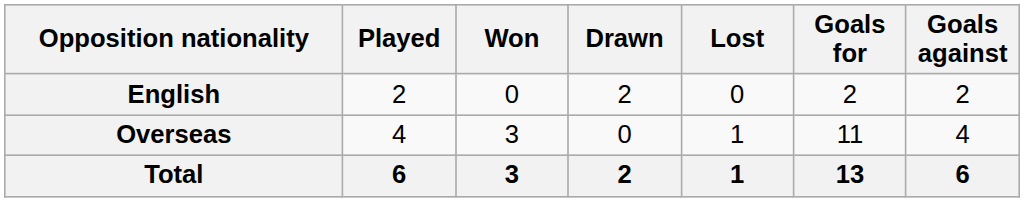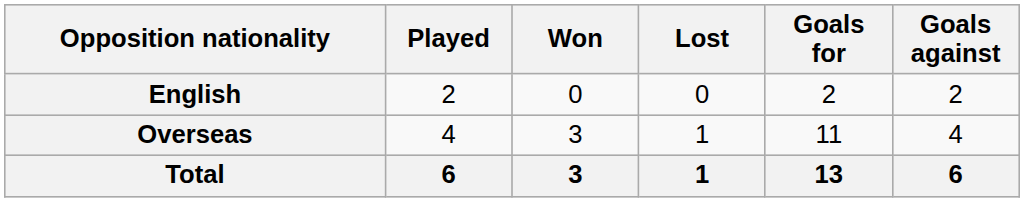- column: Drawn | 2 | 0 | 2
